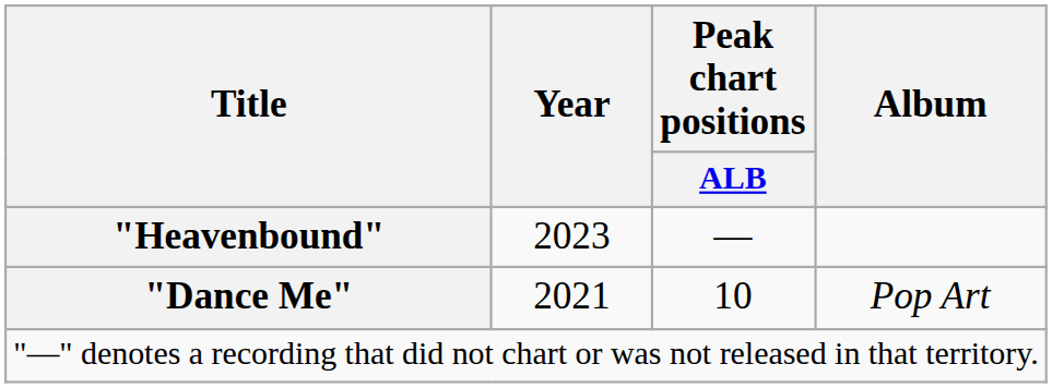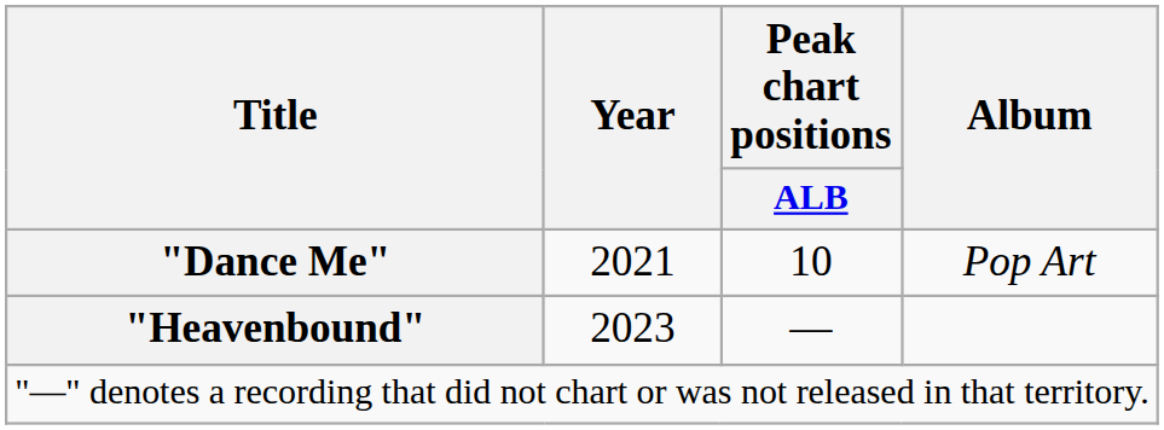rows swapped: "Dance Me" <-> "Heavenbound"
